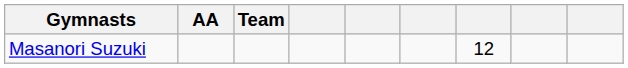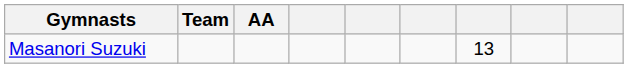columns swapped: Team <-> AA
Masanori Suzuki | column 7: 12 -> 13
